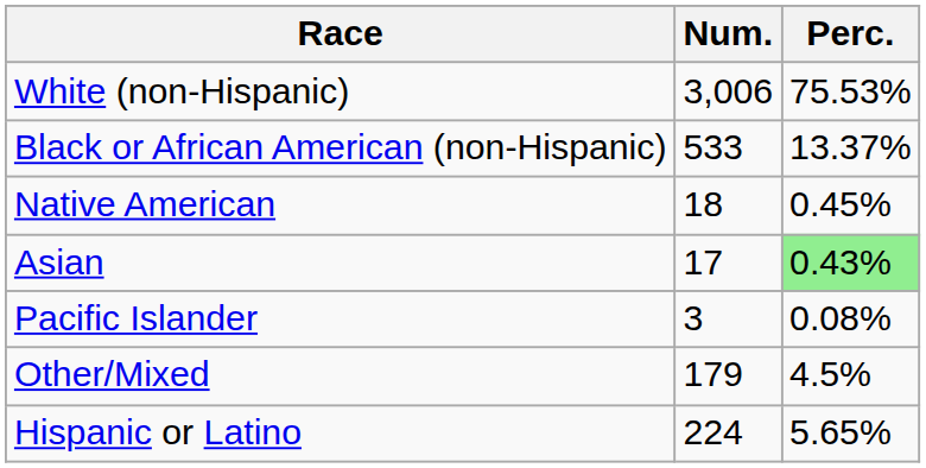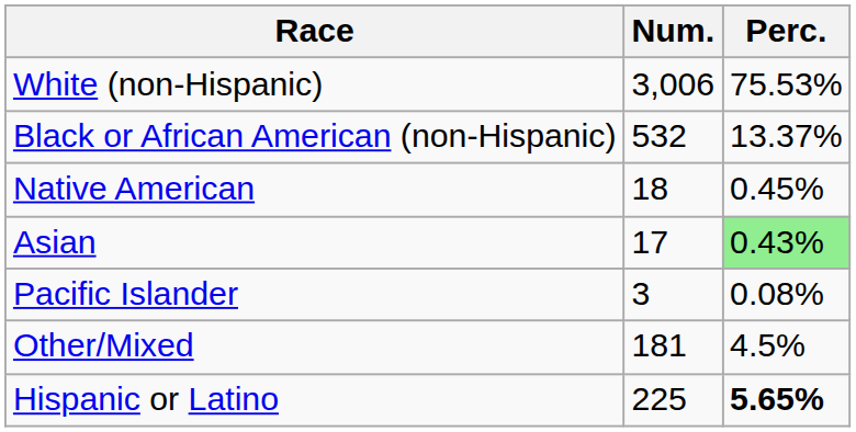Black or African American (non-Hispanic) | Num.: 533 -> 532
Other/Mixed | Num.: 179 -> 181
Hispanic or Latino | Num.: 224 -> 225
Hispanic or Latino | Perc.: normal -> bold
